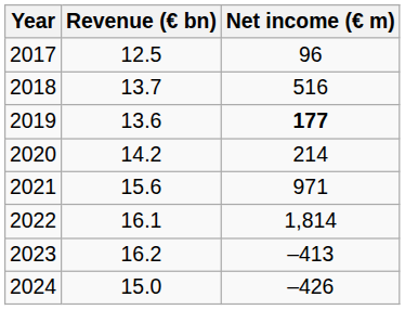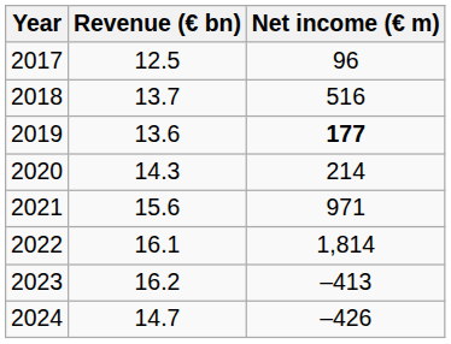2020 | Revenue (€ bn): 14.2 -> 14.3
2024 | Revenue (€ bn): 15.0 -> 14.7
